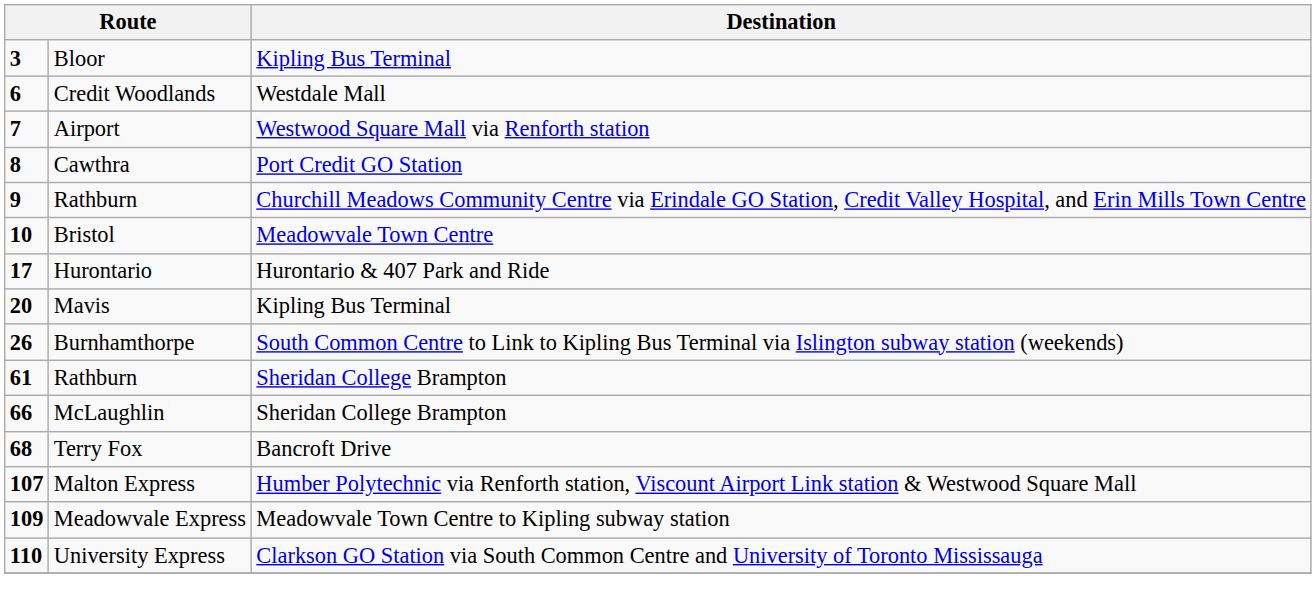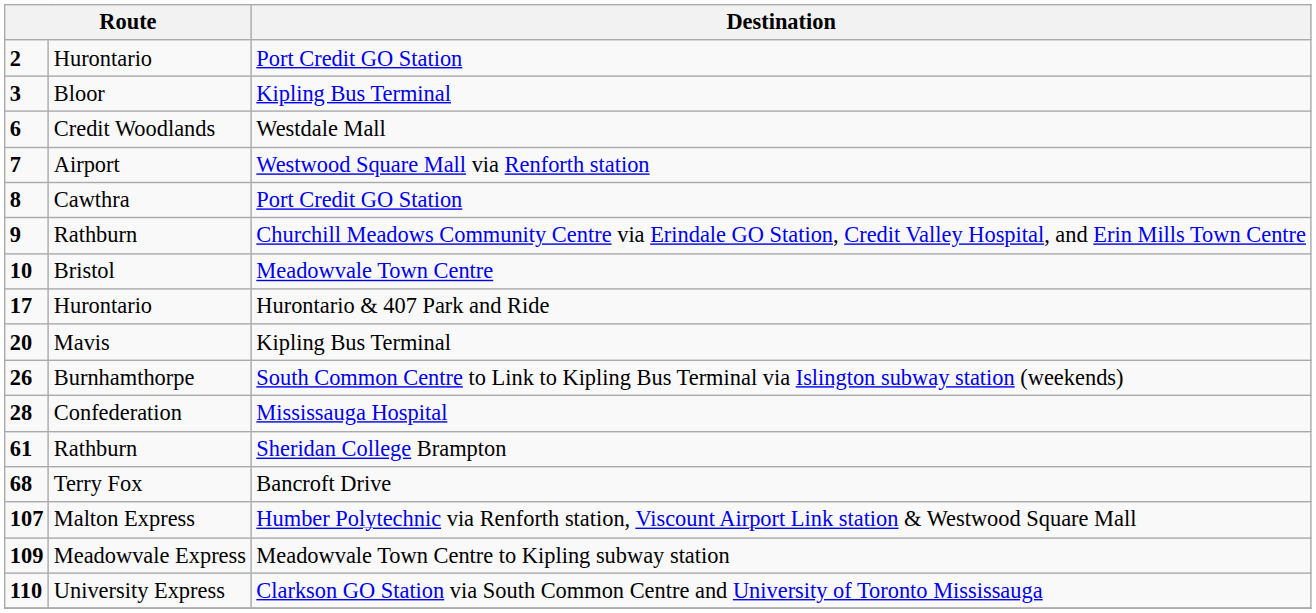+ row: 2 | Hurontario | Port Credit GO Station
+ row: 28 | Confederation | Mississauga Hospital
- row: 66 | McLaughlin | Sheridan College Brampton
